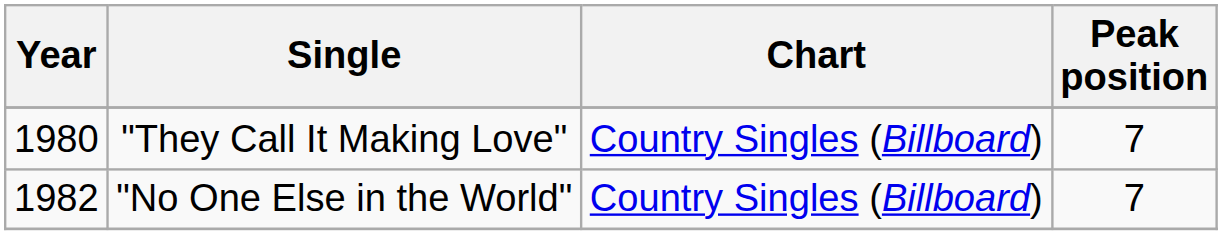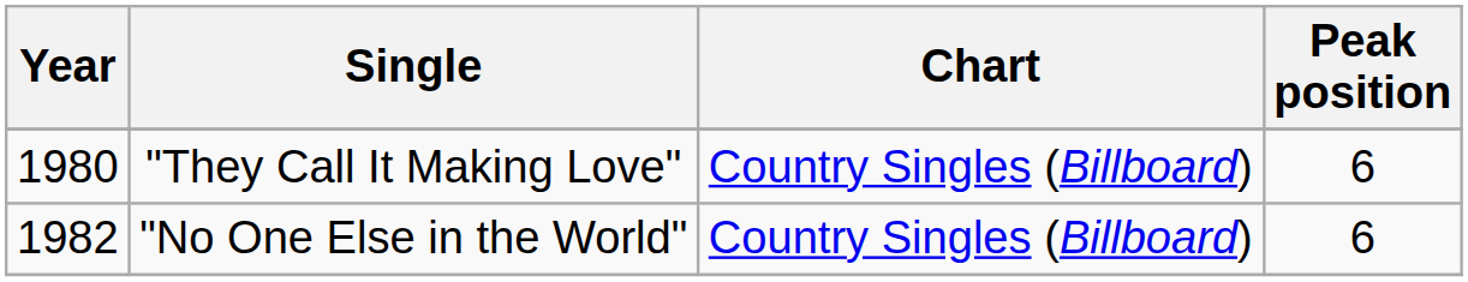"They Call It Making Love" | Peak position: 7 -> 6
"No One Else in the World" | Peak position: 7 -> 6
